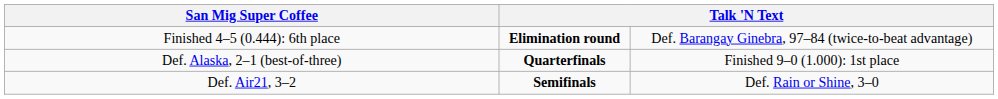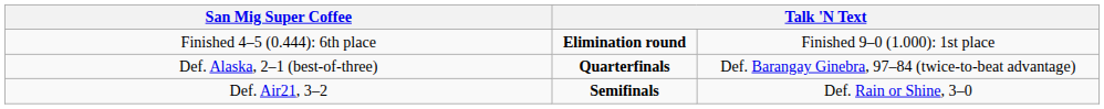Finished 4–5 (0.444): 6th place | column 4: Def. Barangay Ginebra, 97–84 (twice-to-beat advantage) -> Finished 9–0 (1.000): 1st place
Def. Alaska, 2–1 (best-of-three) | column 4: Finished 9–0 (1.000): 1st place -> Def. Barangay Ginebra, 97–84 (twice-to-beat advantage)
